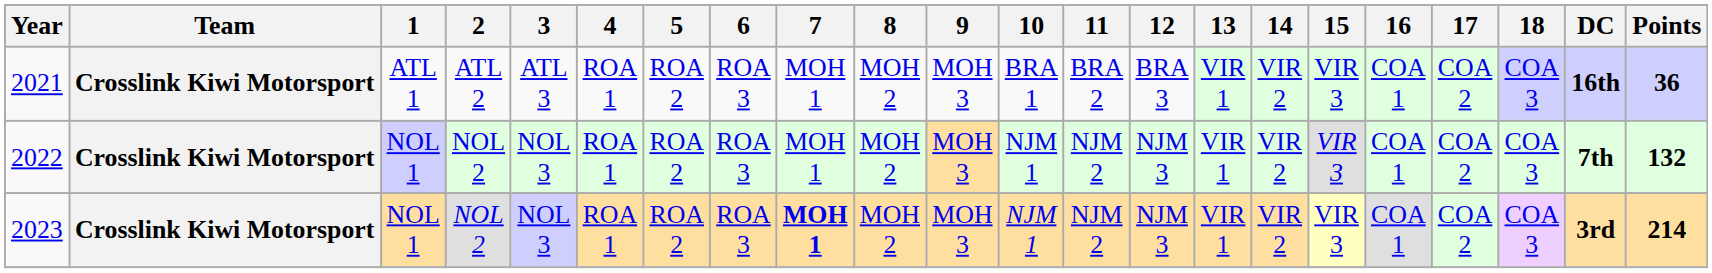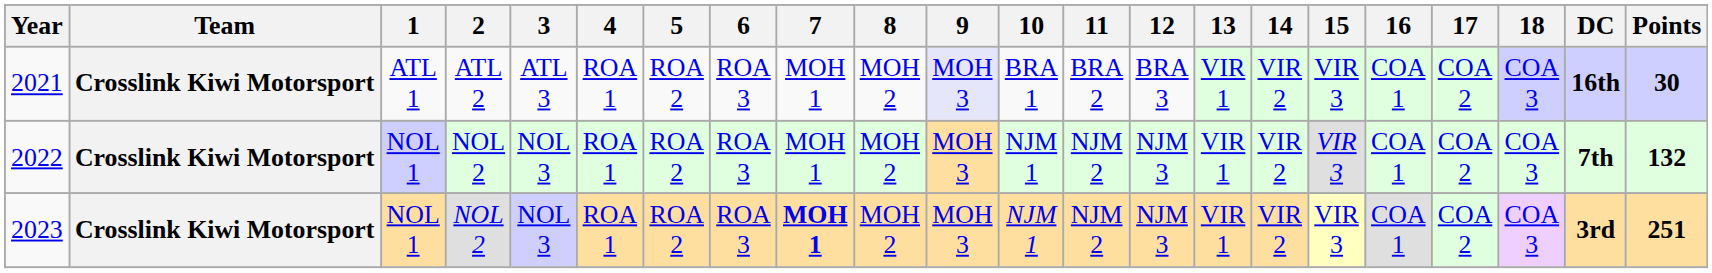2021 | 9: no background -> lavender background
2021 | Points: 36 -> 30
2023 | Points: 214 -> 251
